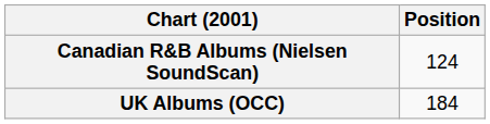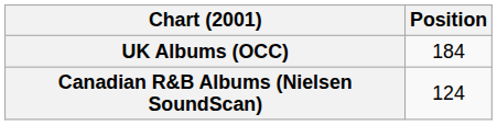rows swapped: Canadian R&B Albums (Nielsen SoundScan) <-> UK Albums (OCC)
